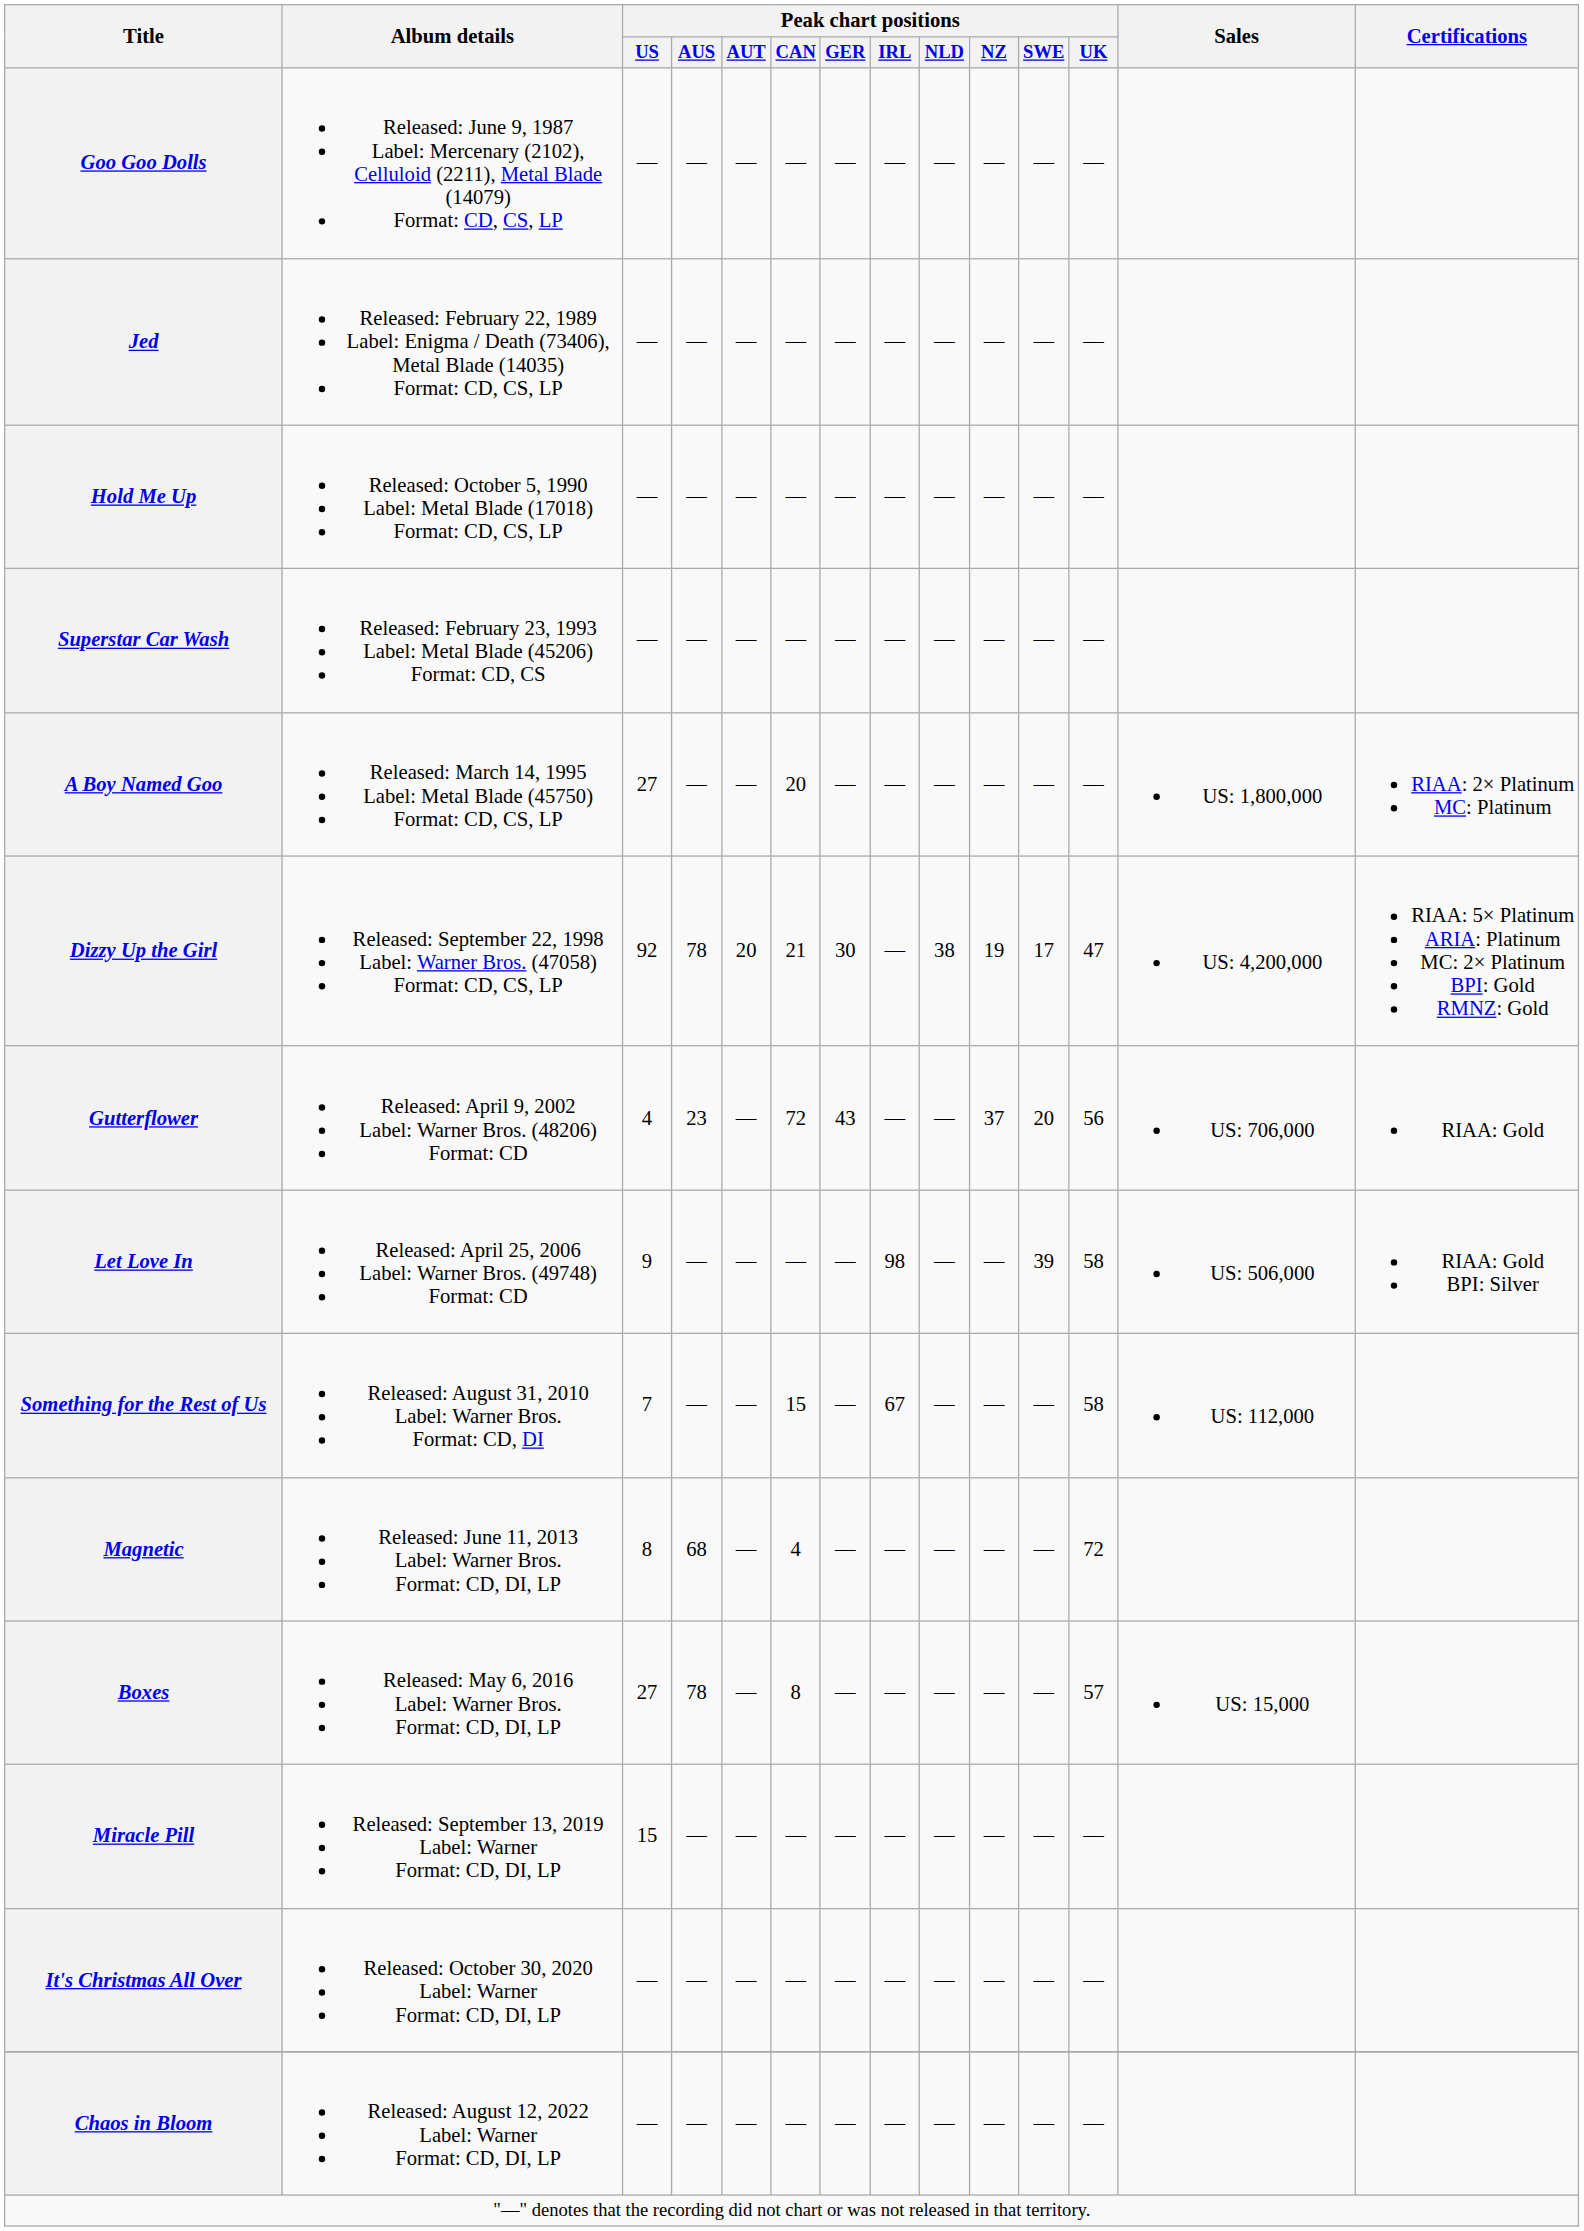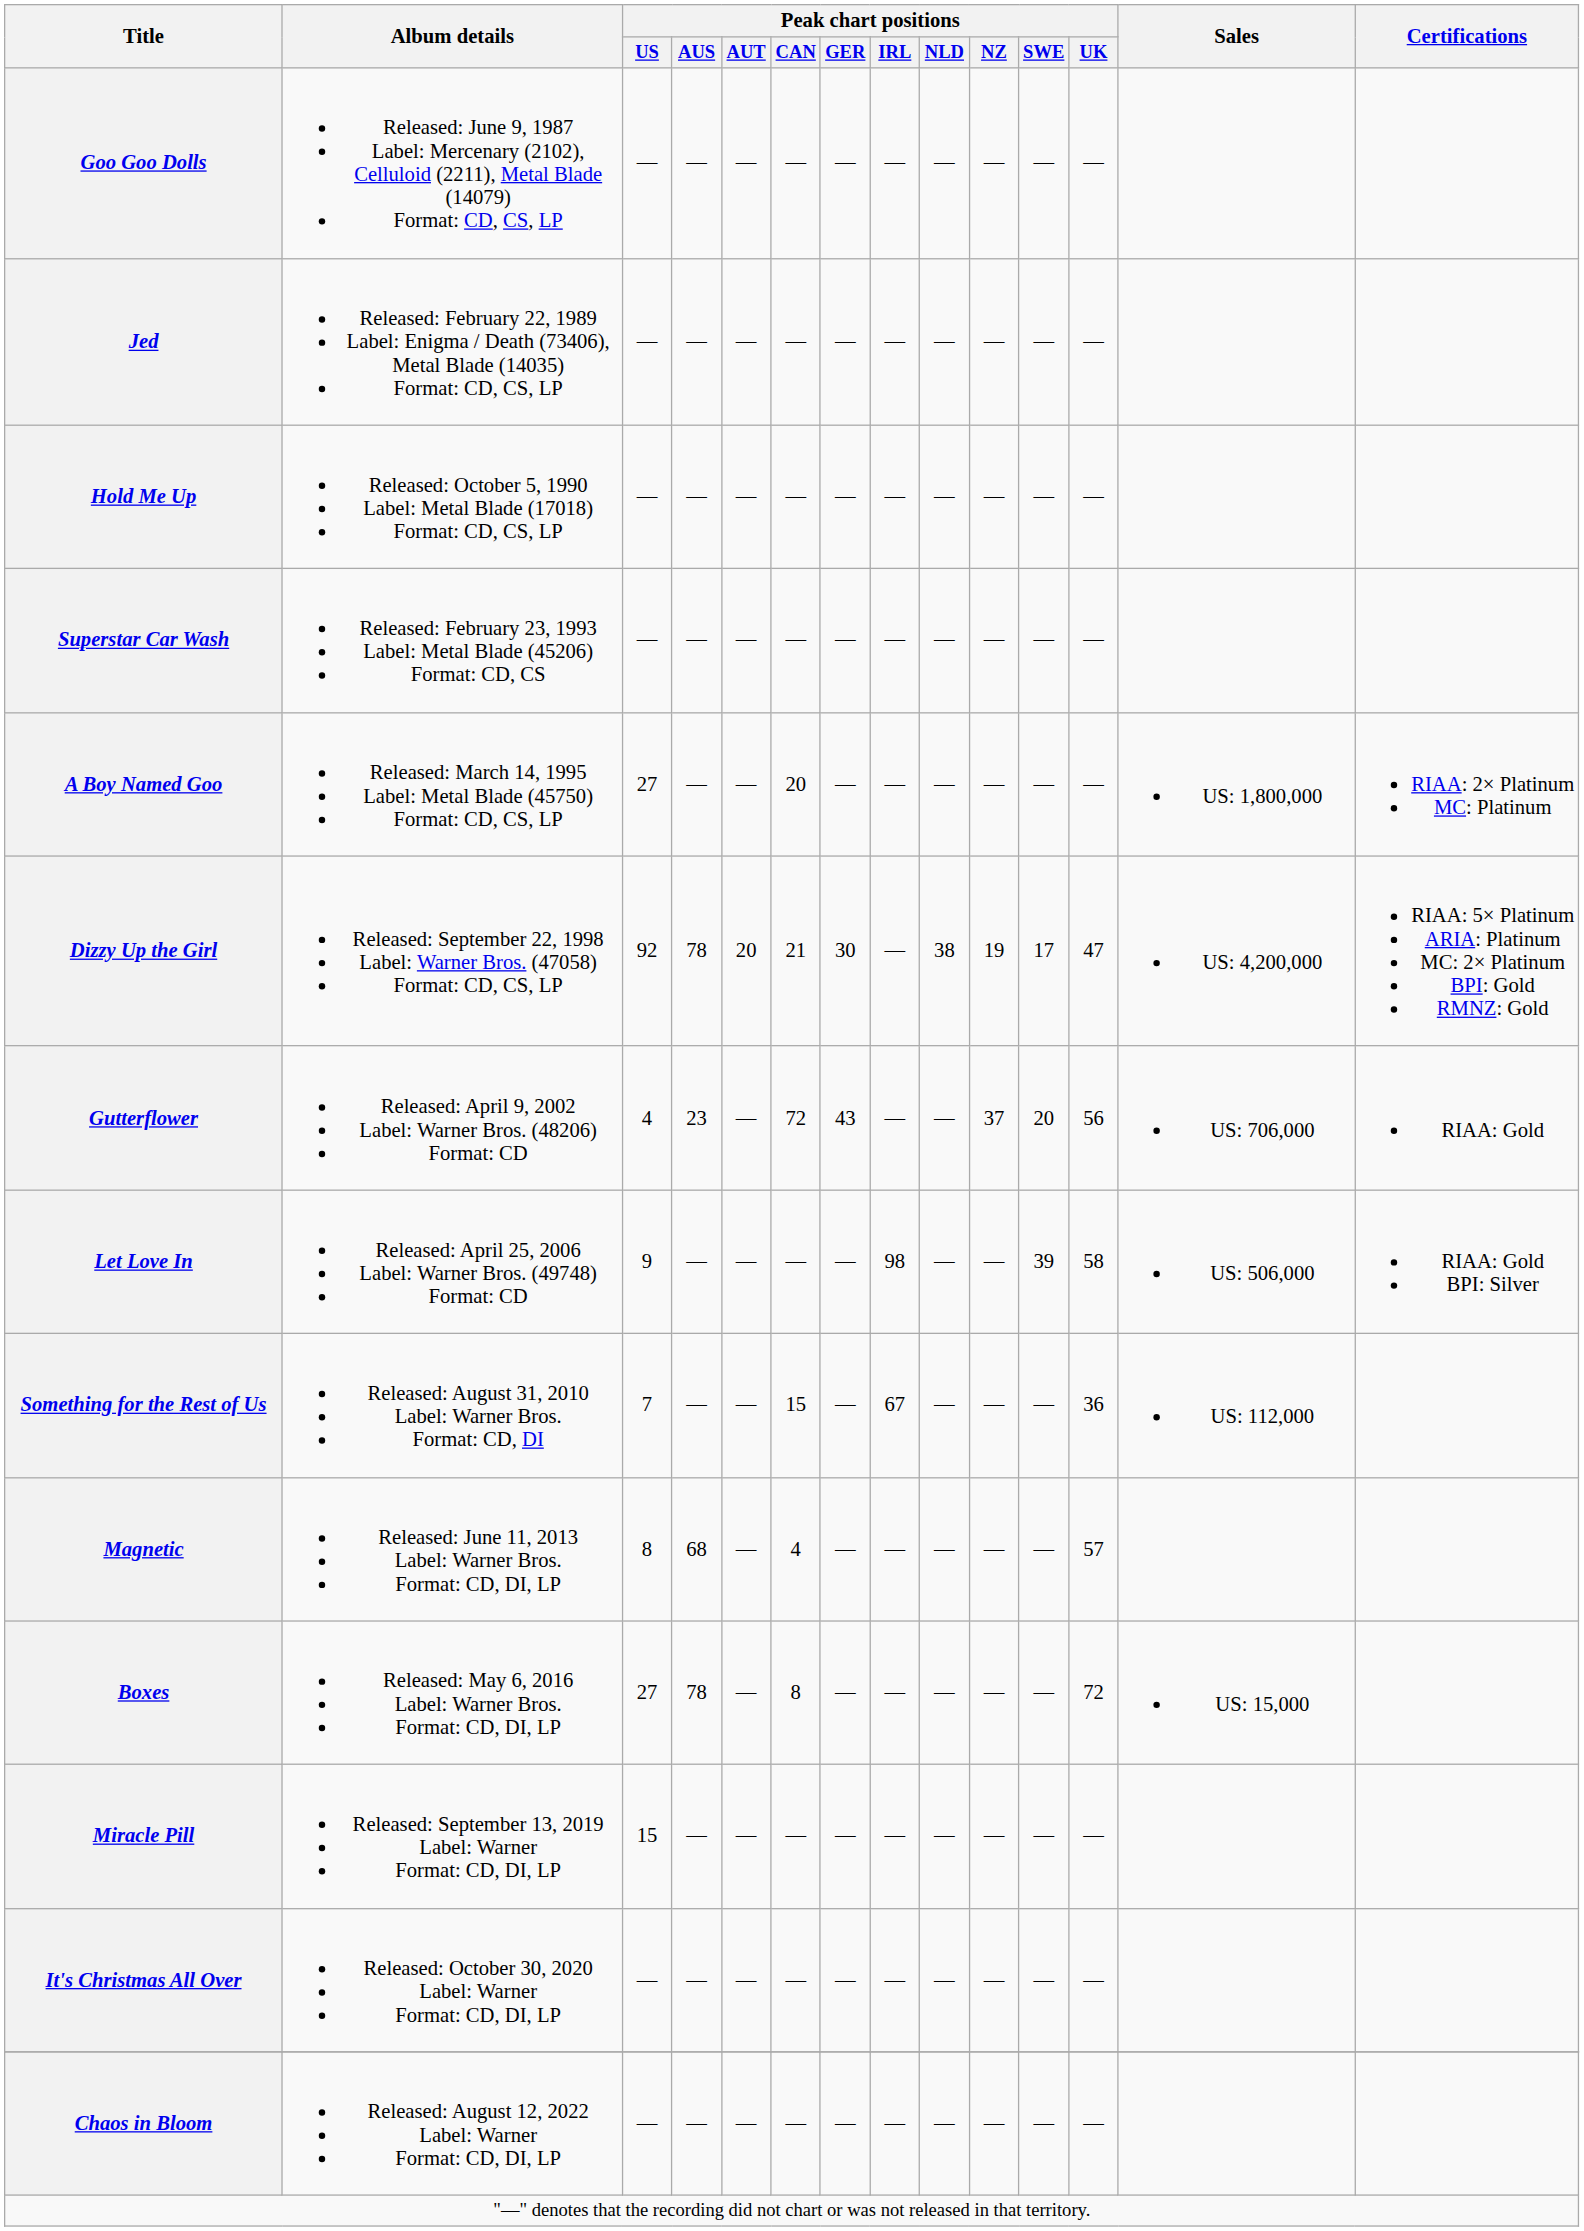Something for the Rest of Us | Peak chart positions / UK: 58 -> 36
Magnetic | Peak chart positions / UK: 72 -> 57
Boxes | Peak chart positions / UK: 57 -> 72
